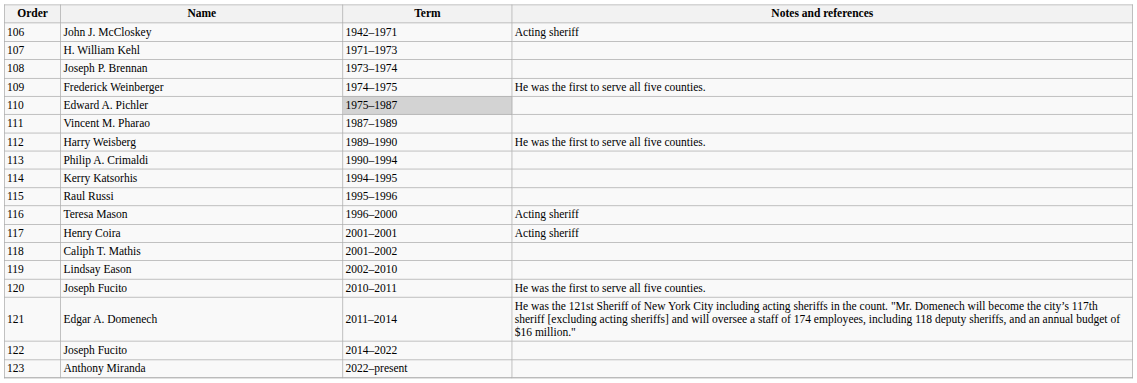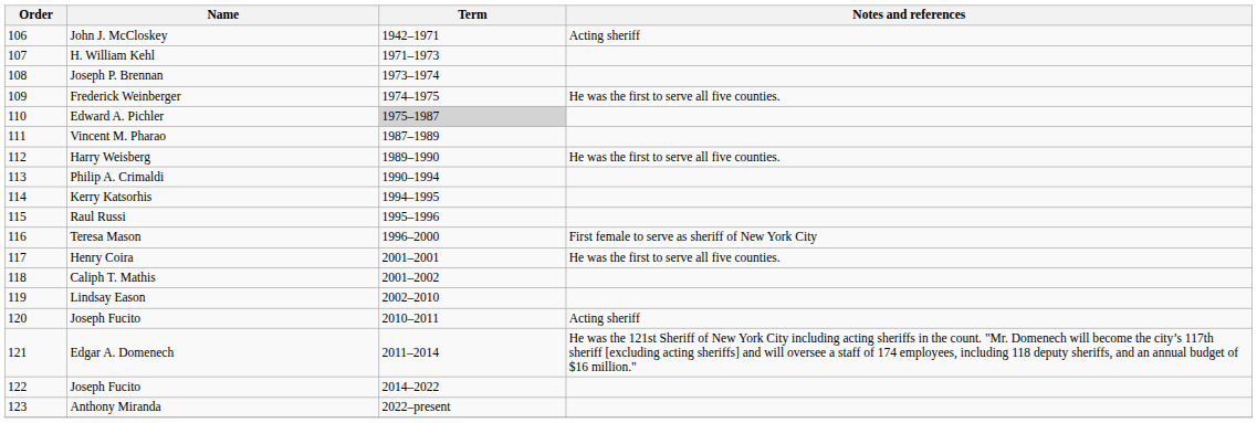Teresa Mason | Notes and references: Acting sheriff -> First female to serve as sheriff of New York City
Henry Coira | Notes and references: Acting sheriff -> He was the first to serve all five counties.
120 / Joseph Fucito | Notes and references: He was the first to serve all five counties. -> Acting sheriff
